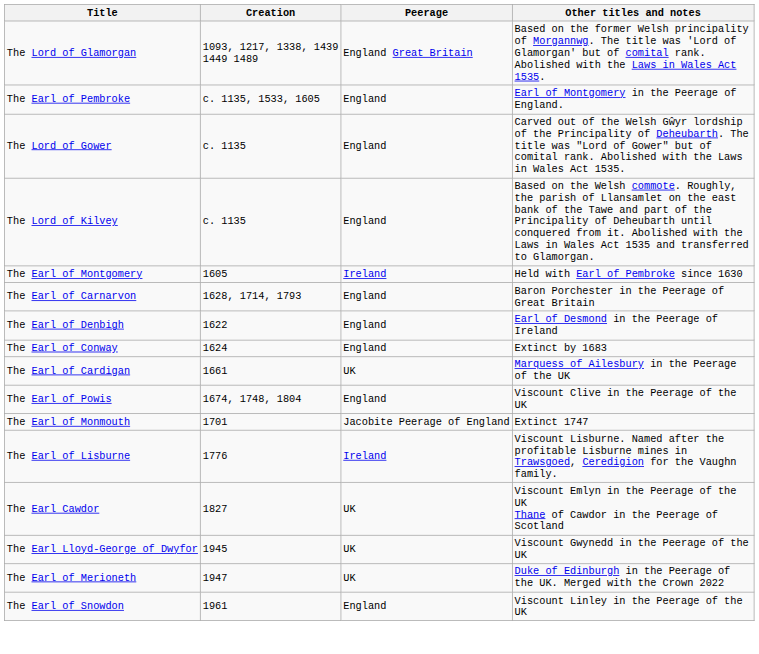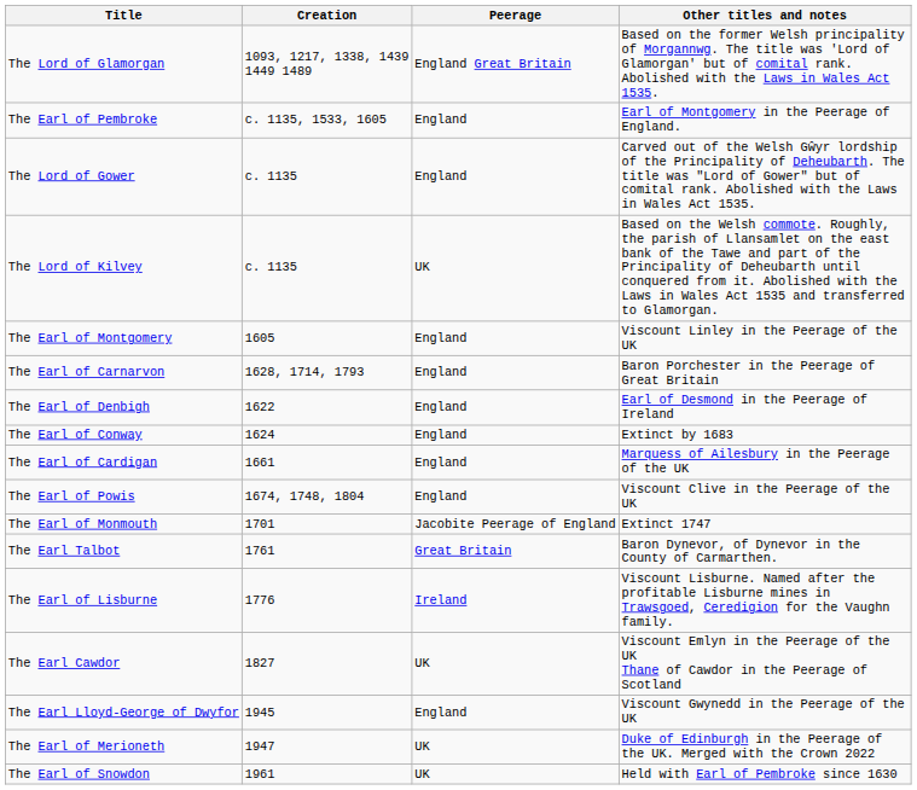The Lord of Kilvey | Peerage: England -> UK
The Earl of Montgomery | Peerage: Ireland -> England
The Earl of Montgomery | Other titles and notes: Held with Earl of Pembroke since 1630 -> Viscount Linley in the Peerage of the UK
The Earl of Cardigan | Peerage: UK -> England
+ row: The Earl Talbot | 1761 | Great Britain | Baron Dynevor, of Dynevor in the County of Carmarthen.
The Earl Lloyd-George of Dwyfor | Peerage: UK -> England
The Earl of Snowdon | Peerage: England -> UK
The Earl of Snowdon | Other titles and notes: Viscount Linley in the Peerage of the UK -> Held with Earl of Pembroke since 1630
